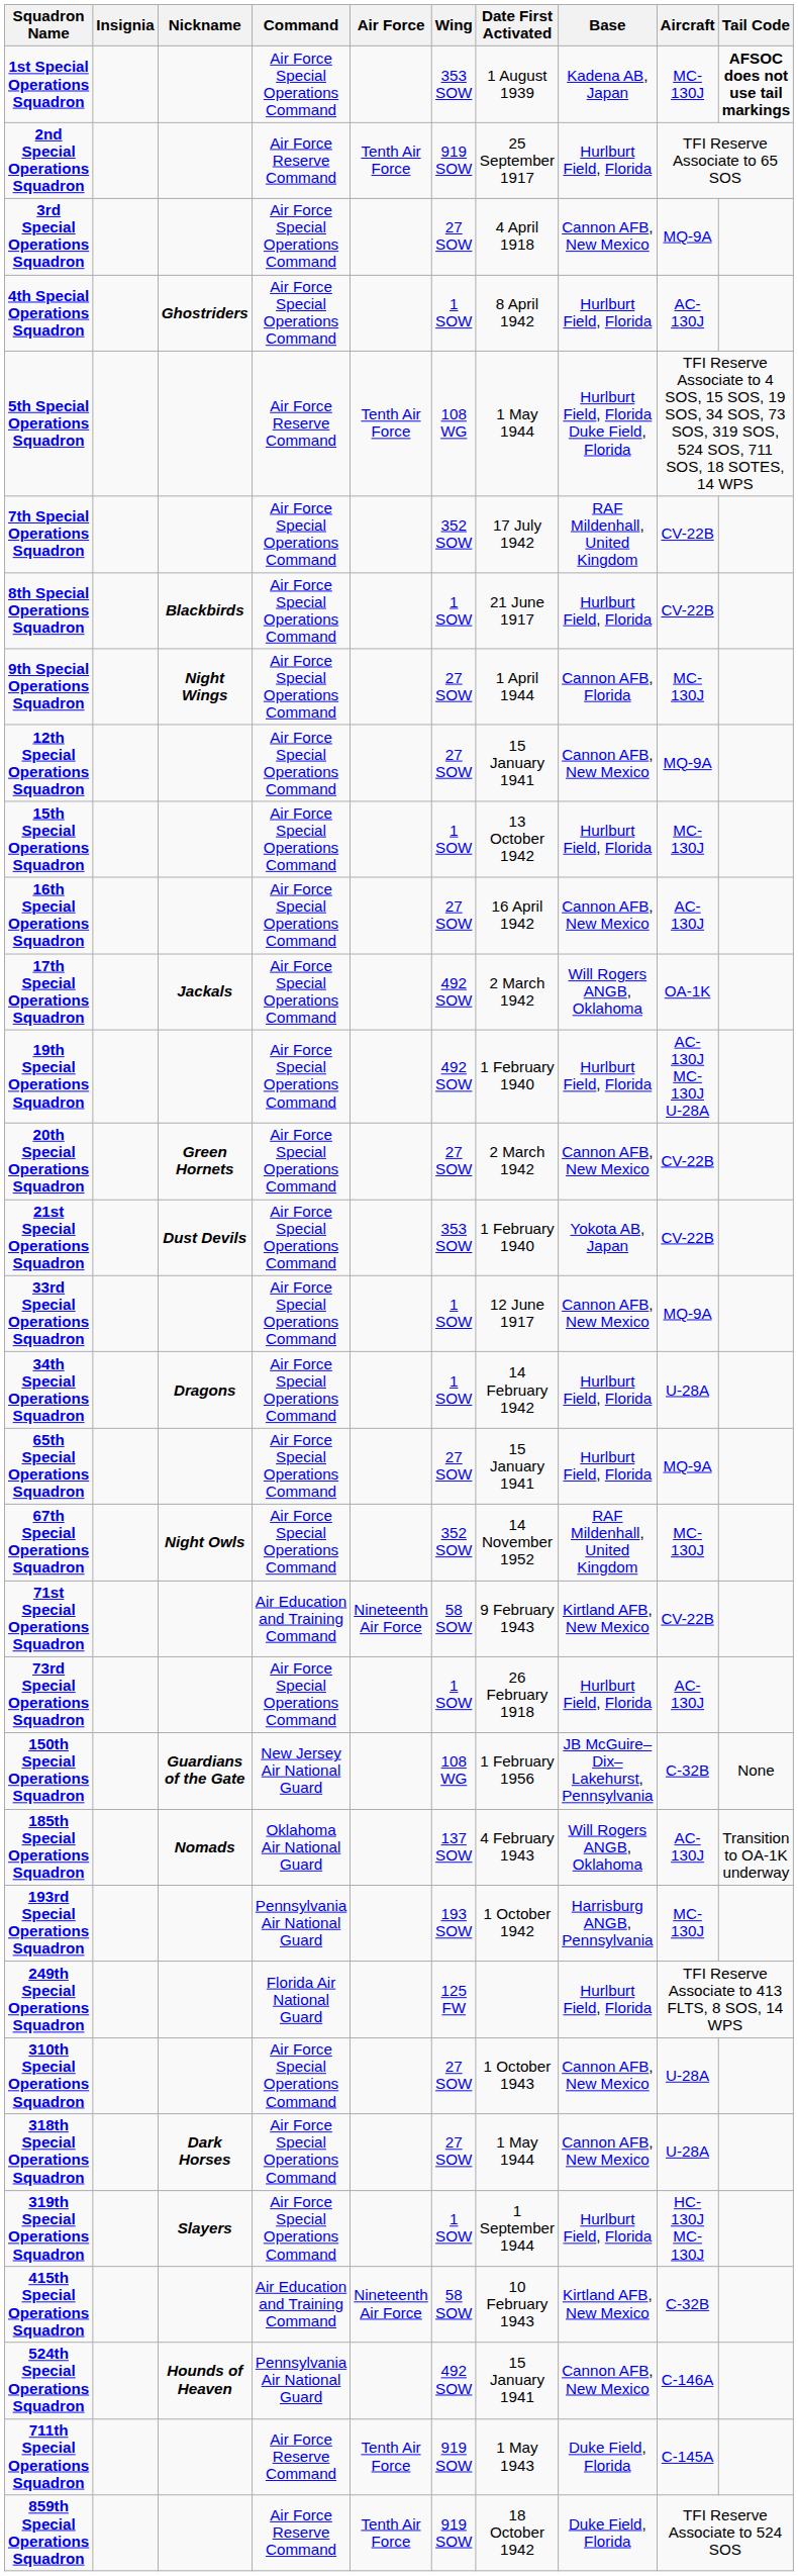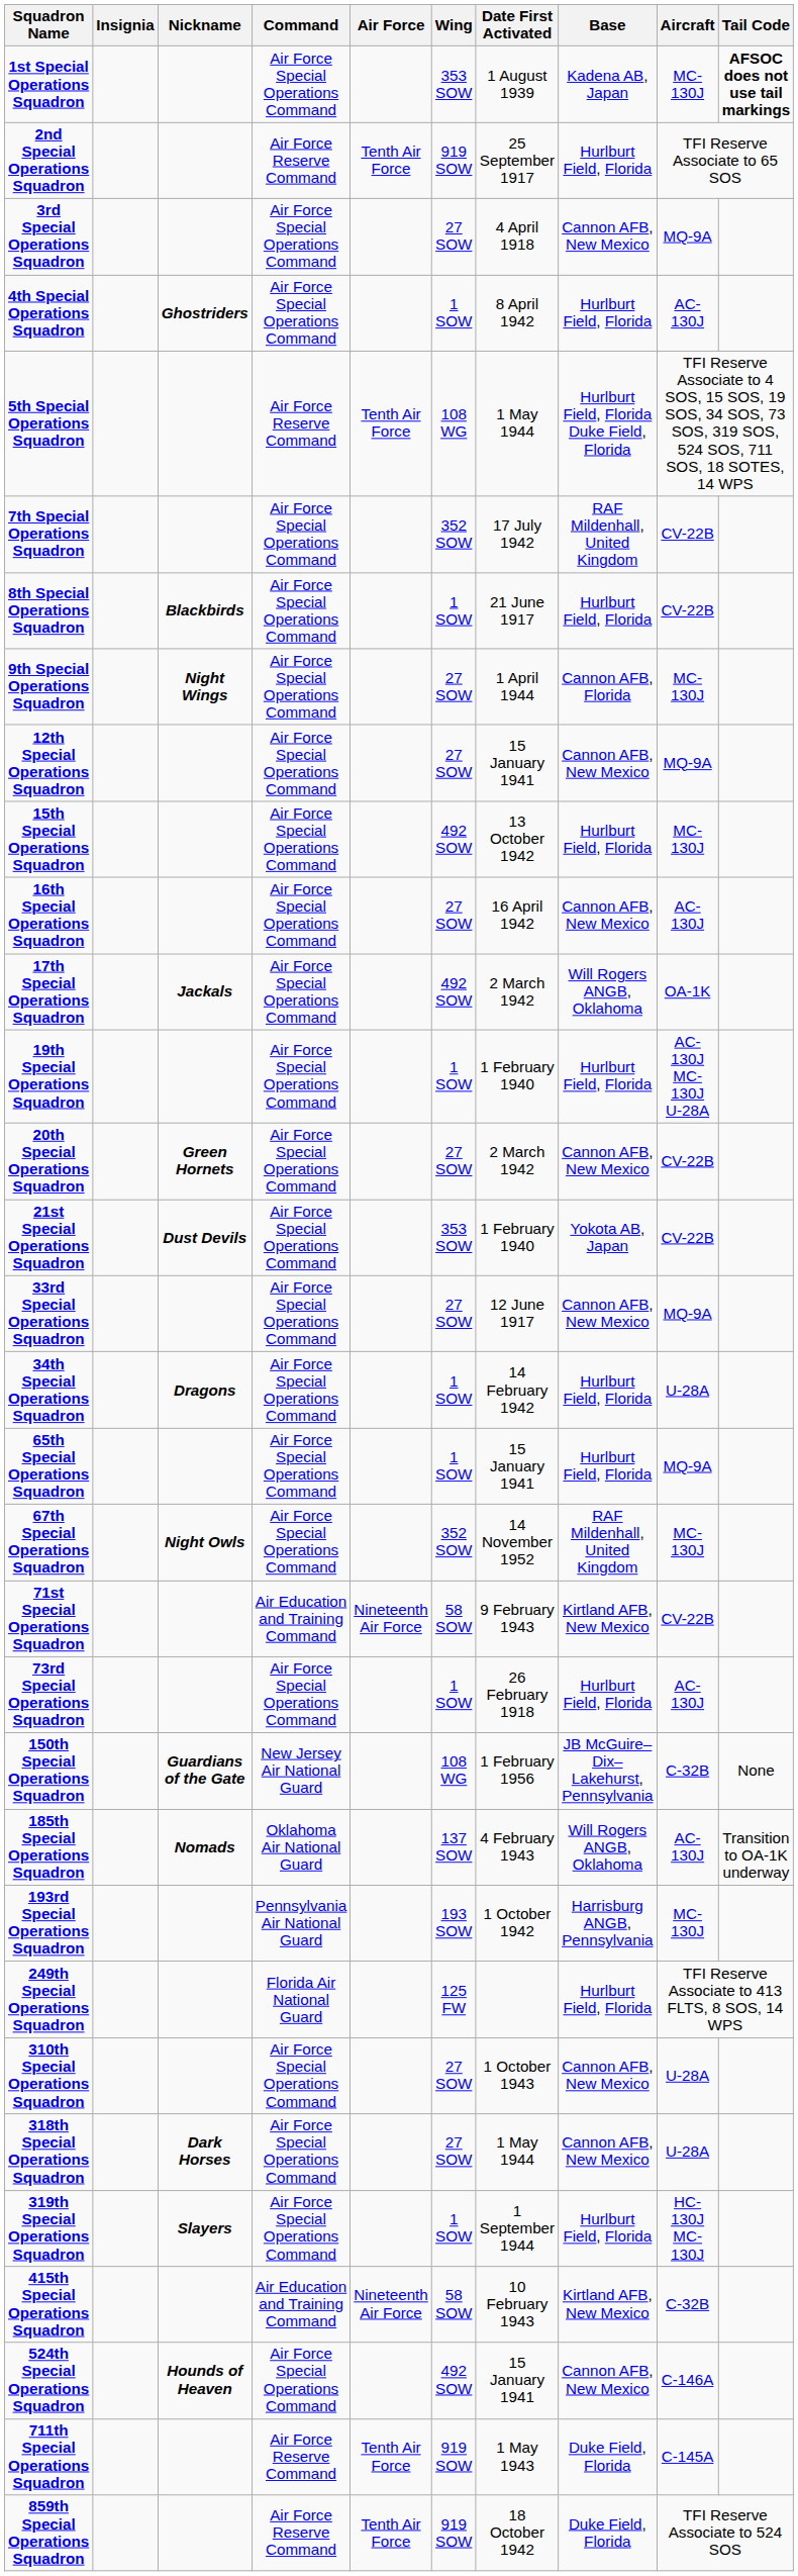15th Special Operations Squadron | Wing: 1 SOW -> 492 SOW
19th Special Operations Squadron | Wing: 492 SOW -> 1 SOW
33rd Special Operations Squadron | Wing: 1 SOW -> 27 SOW
65th Special Operations Squadron | Wing: 27 SOW -> 1 SOW
524th Special Operations Squadron | Command: Pennsylvania Air National Guard -> Air Force Special Operations Command
